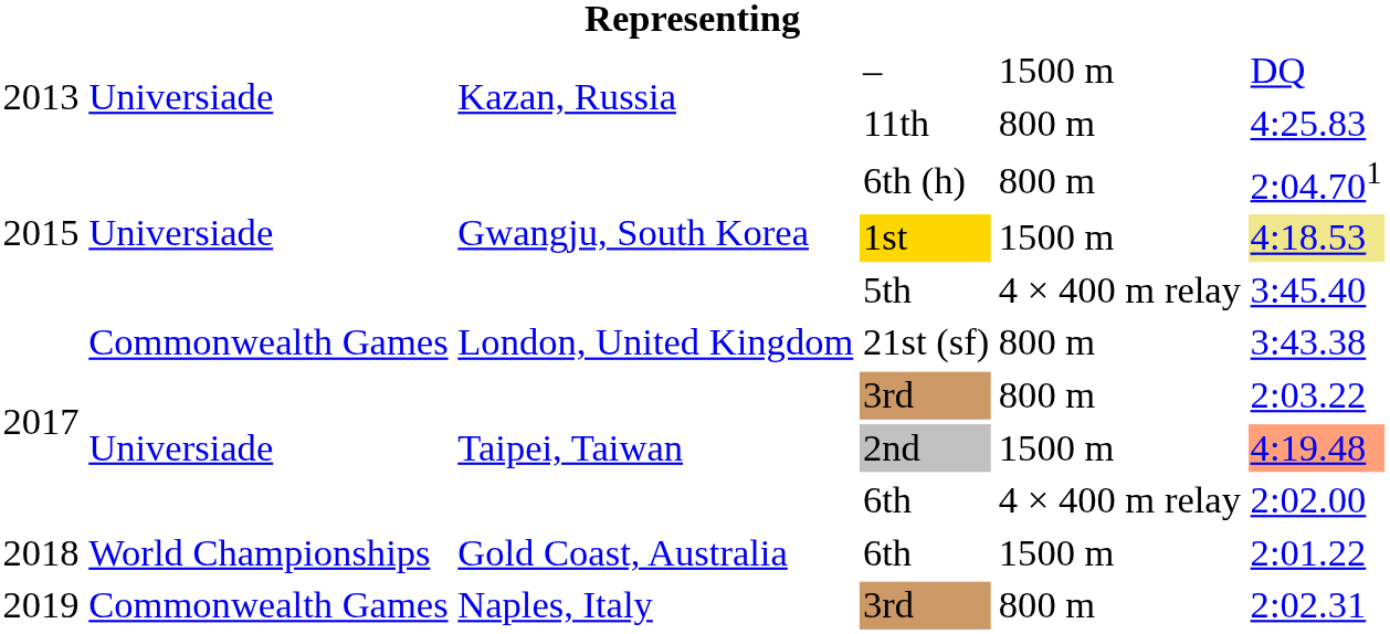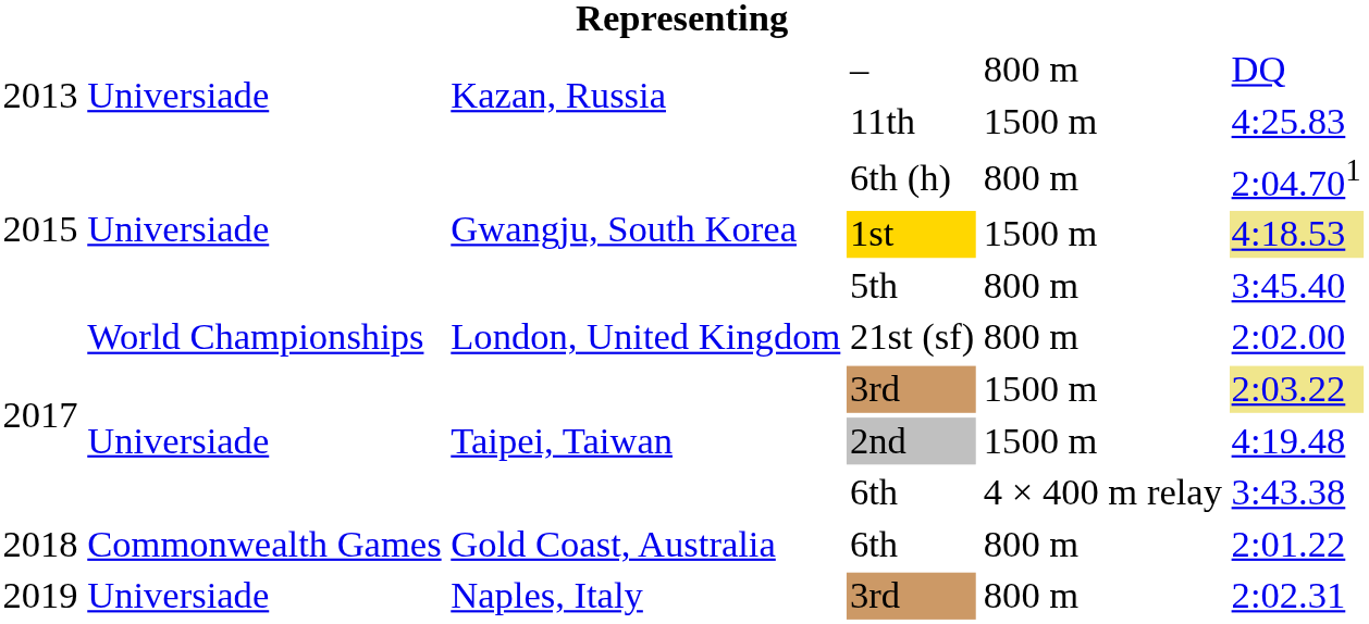– | column 5: 1500 m -> 800 m
11th | column 5: 800 m -> 1500 m
5th | column 5: 4 × 400 m relay -> 800 m
21st (sf) | column 2: Commonwealth Games -> World Championships
21st (sf) | column 6: 3:43.38 -> 2:02.00
Taipei, Taiwan / 3rd | column 5: 800 m -> 1500 m
Taipei, Taiwan / 3rd | column 6: no background -> khaki background
2nd | column 6: lightsalmon background -> no background
Taipei, Taiwan / 6th | column 6: 2:02.00 -> 3:43.38
Gold Coast, Australia / 6th | column 2: World Championships -> Commonwealth Games
Gold Coast, Australia / 6th | column 5: 1500 m -> 800 m
Naples, Italy / 3rd | column 2: Commonwealth Games -> Universiade
